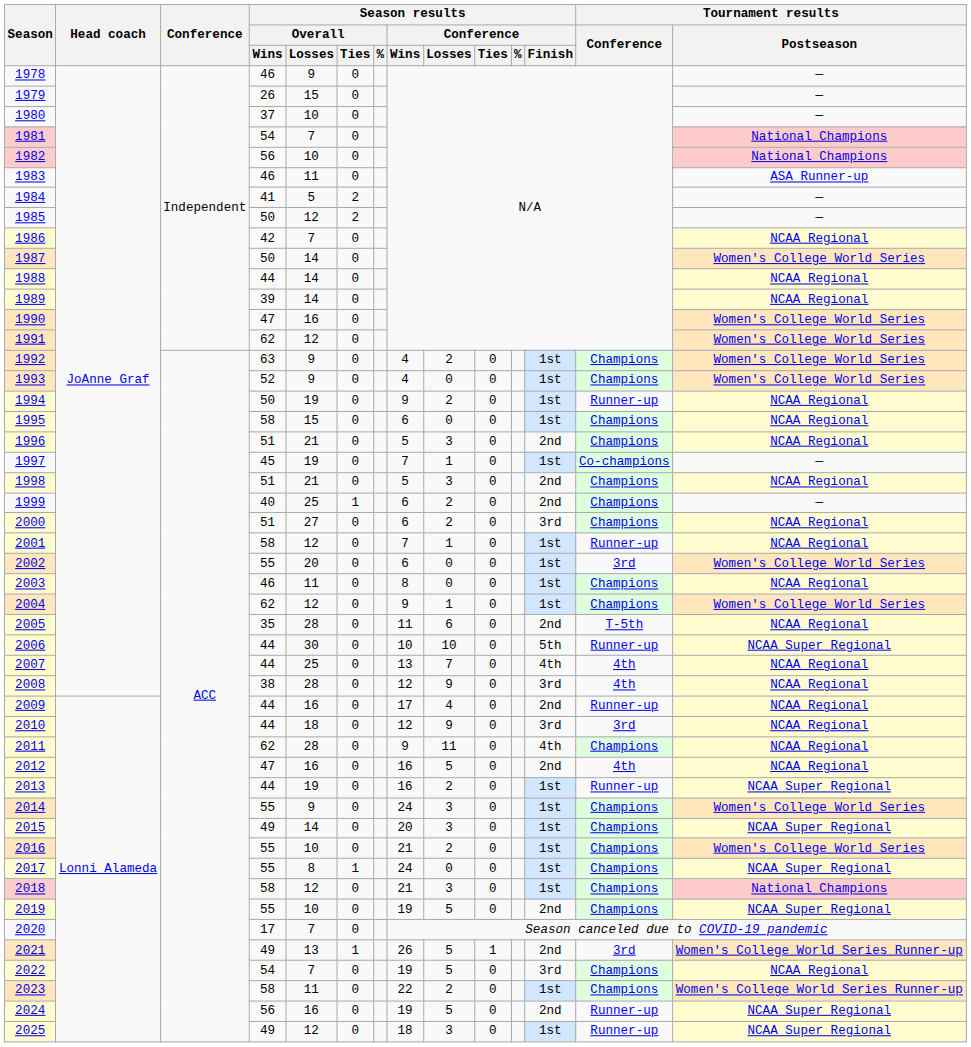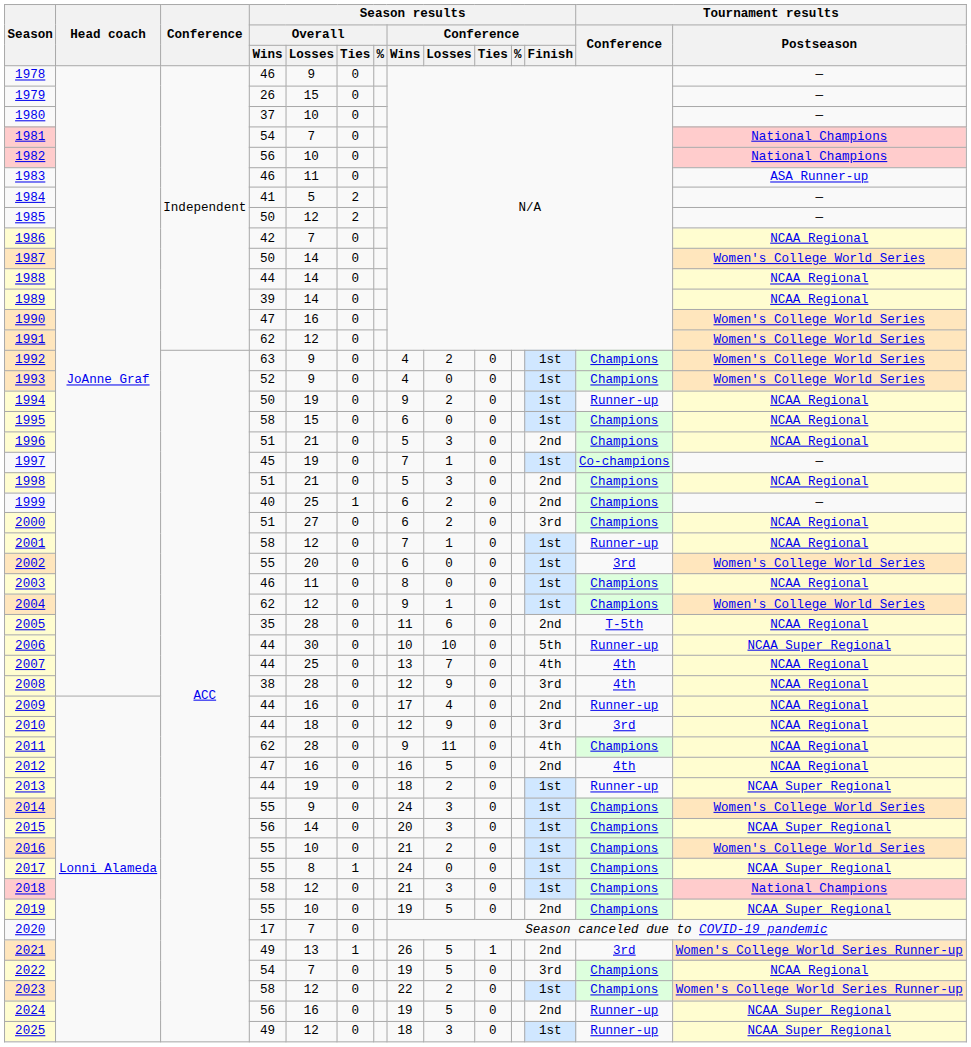2013 | Season results / Conference / Wins: 16 -> 18
2015 | Season results / Overall / Wins: 49 -> 56
2023 | Season results / Overall / Losses: 11 -> 12
